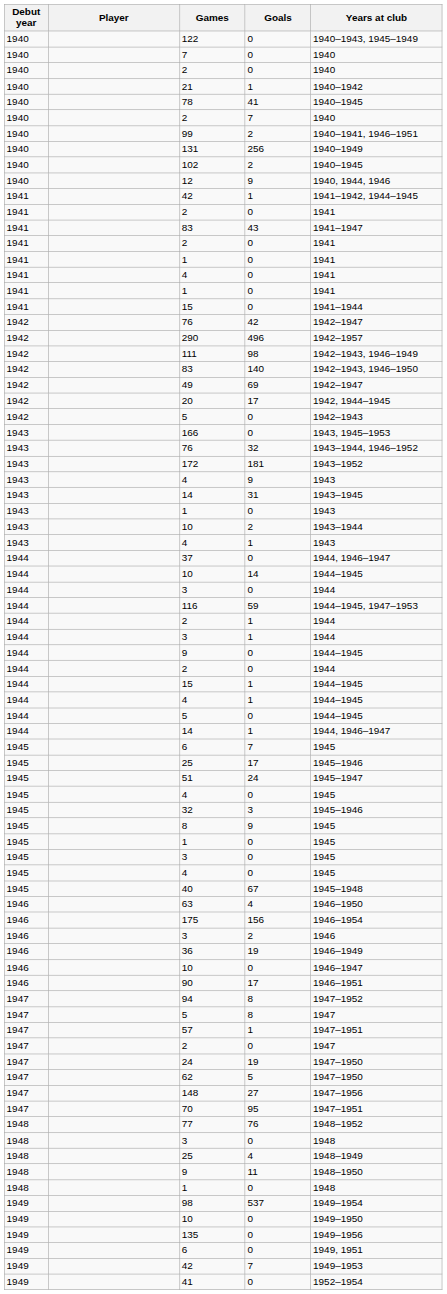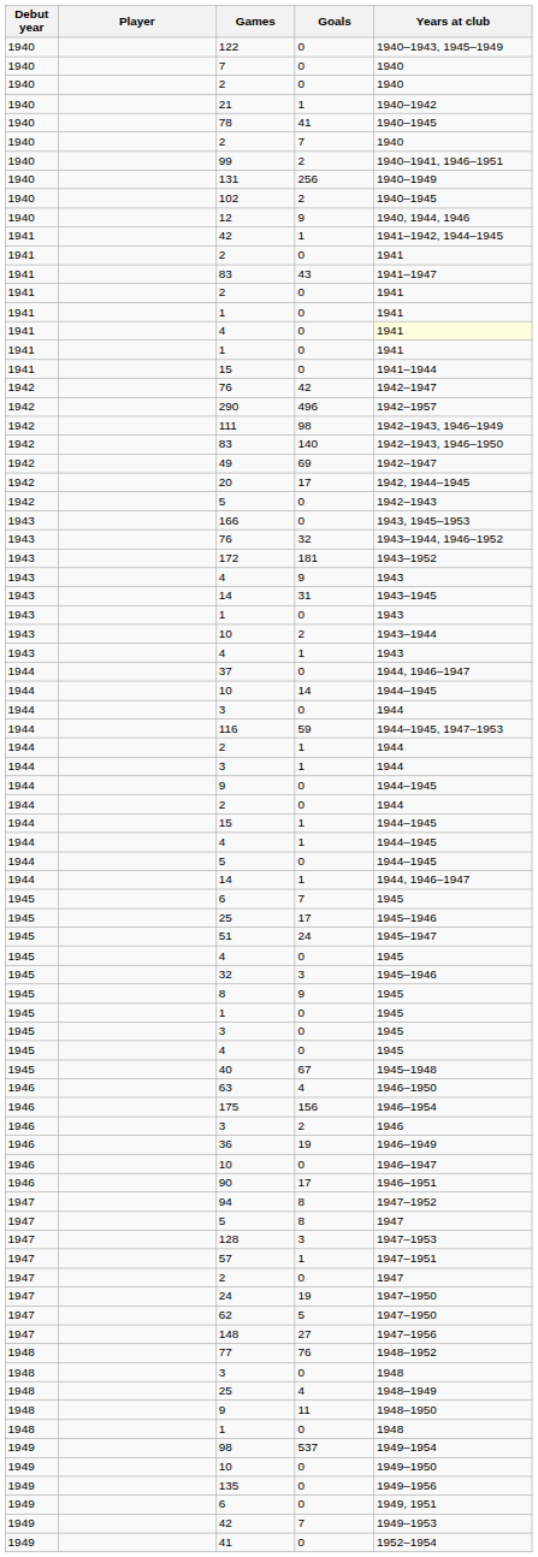1941 / 4 | Years at club: no background -> lightyellow background
+ row: 1947 | 128 | 3 | 1947–1953
- row: 1947 | 70 | 95 | 1947–1951
